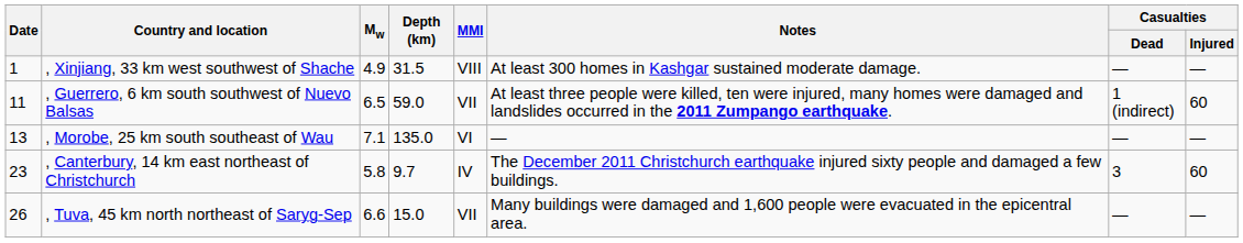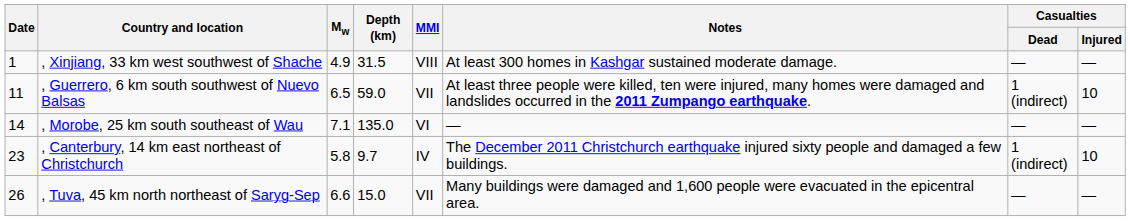, Guerrero, 6 km south southwest of Nuevo Balsas | Casualties / Injured: 60 -> 10
, Morobe, 25 km south southeast of Wau | Date: 13 -> 14
, Canterbury, 14 km east northeast of Christchurch | Casualties / Dead: 3 -> 1 (indirect)
, Canterbury, 14 km east northeast of Christchurch | Casualties / Injured: 60 -> 10
